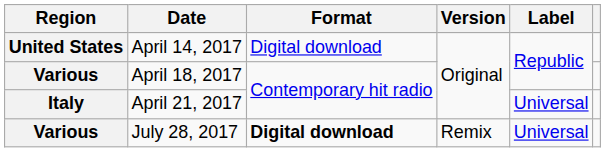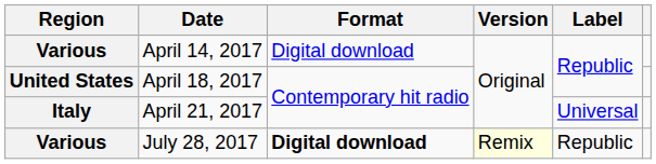April 14, 2017 | Region: United States -> Various
April 18, 2017 | Region: Various -> United States
July 28, 2017 | Version: no background -> lightyellow background
July 28, 2017 | Label: Universal -> Republic
